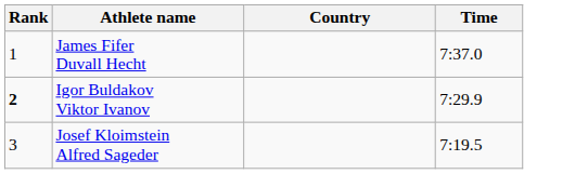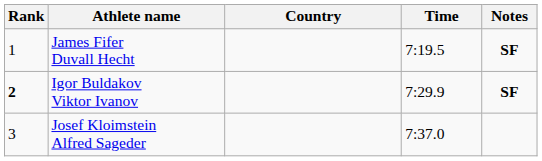+ column: Notes | SF | SF
James Fifer Duvall Hecht | Time: 7:37.0 -> 7:19.5
Josef Kloimstein Alfred Sageder | Time: 7:19.5 -> 7:37.0
